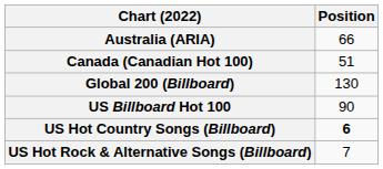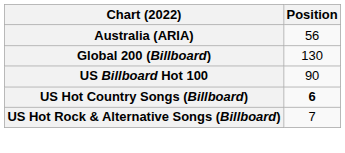Australia (ARIA) | Position: 66 -> 56
- row: Canada (Canadian Hot 100) | 51
